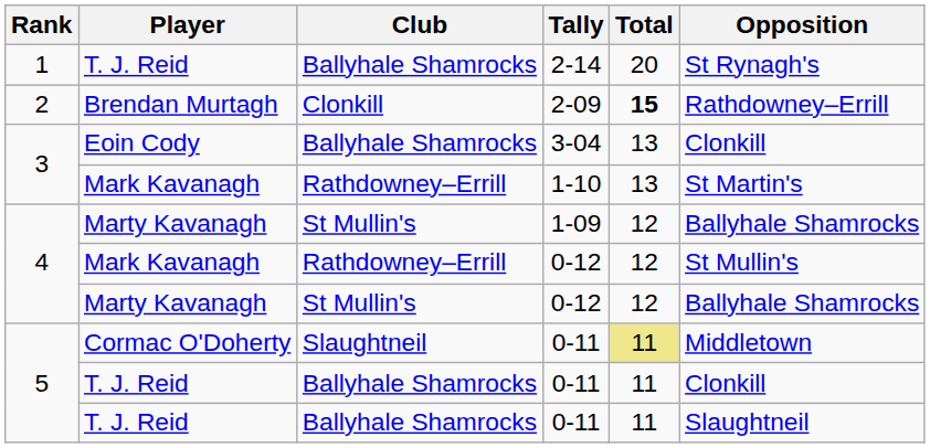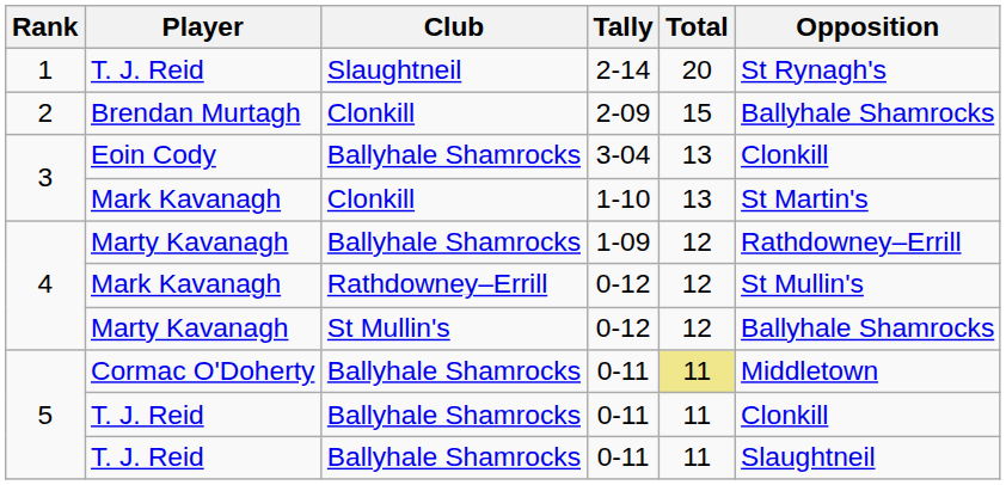2-14 | Club: Ballyhale Shamrocks -> Slaughtneil
2-09 | Total: bold -> normal
2-09 | Opposition: Rathdowney–Errill -> Ballyhale Shamrocks
1-10 | Club: Rathdowney–Errill -> Clonkill
1-09 | Club: St Mullin's -> Ballyhale Shamrocks
1-09 | Opposition: Ballyhale Shamrocks -> Rathdowney–Errill
Cormac O'Doherty / 0-11 | Club: Slaughtneil -> Ballyhale Shamrocks
